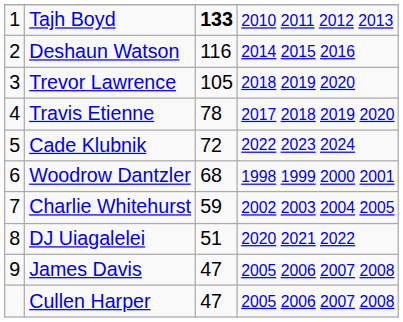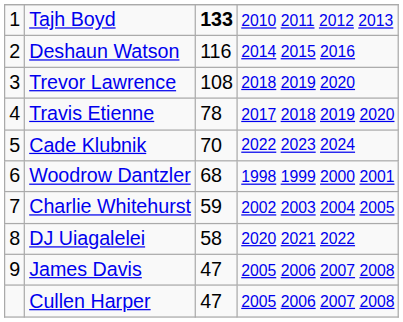Trevor Lawrence | column 3: 105 -> 108
Cade Klubnik | column 3: 72 -> 70
DJ Uiagalelei | column 3: 51 -> 58
